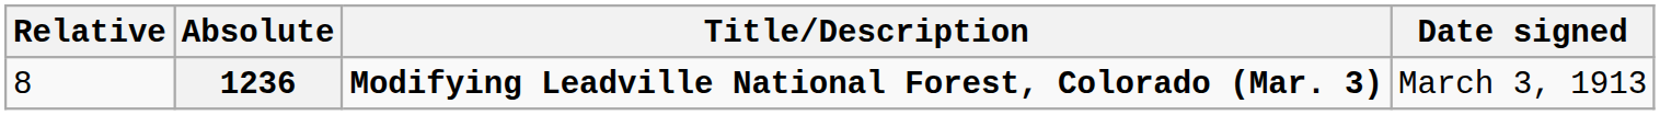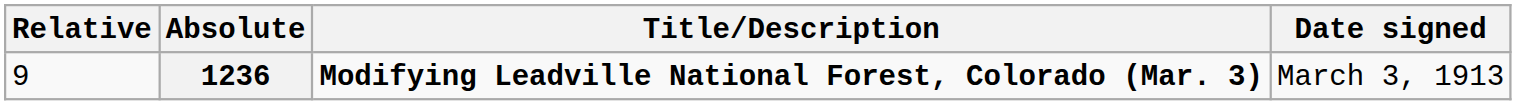1236 | Relative: 8 -> 9
